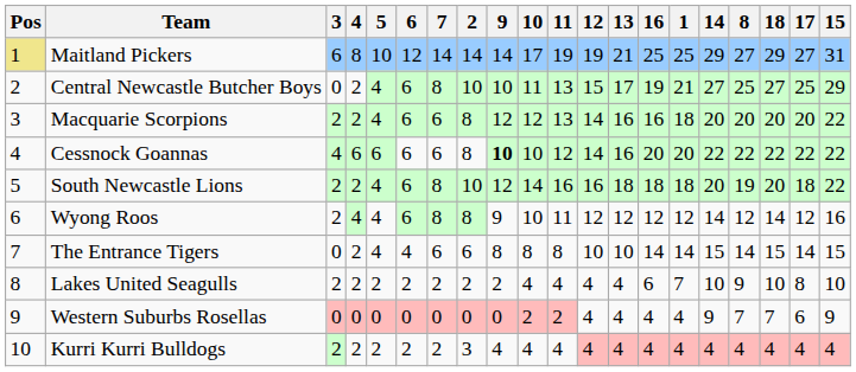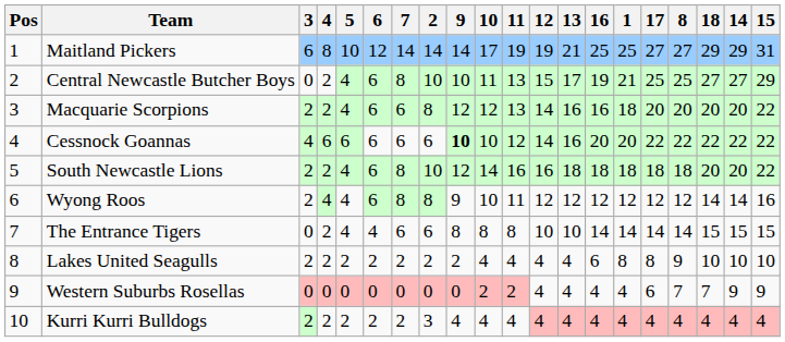columns swapped: 17 <-> 14
Maitland Pickers | Pos: khaki background -> no background
Cessnock Goannas | 2: 8 -> 6
South Newcastle Lions | 8: 19 -> 18
Lakes United Seagulls | 1: 7 -> 8
